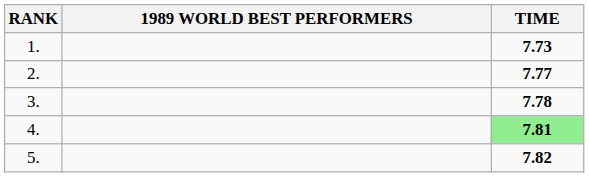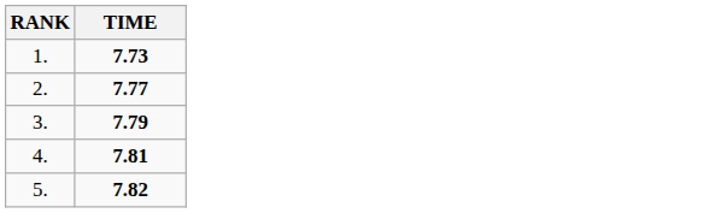- column: 1989 WORLD BEST PERFORMERS
3. | TIME: 7.78 -> 7.79
4. | TIME: lightgreen background -> no background
